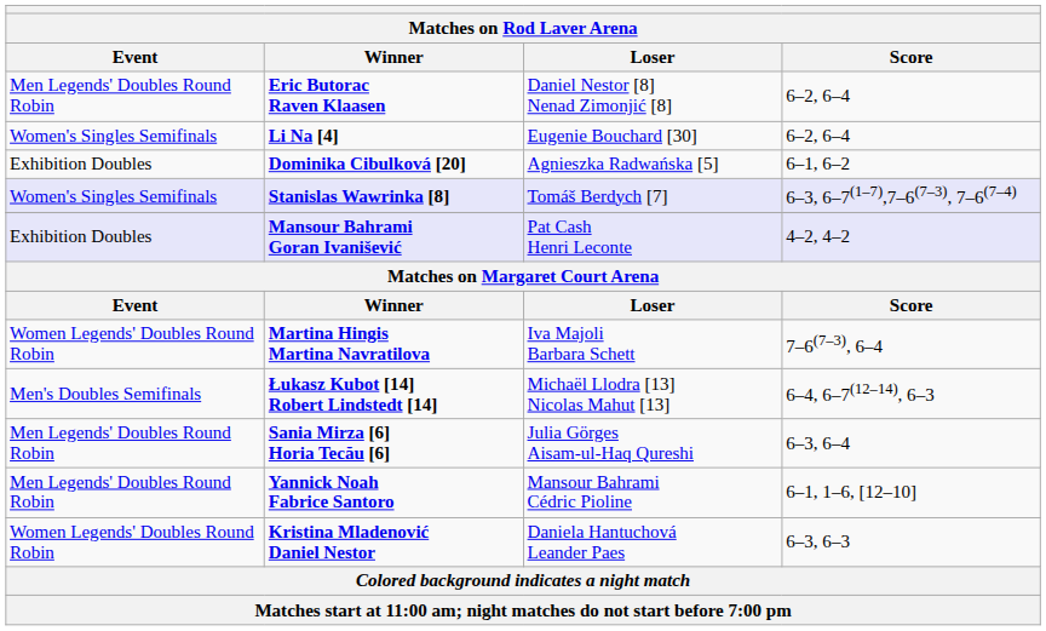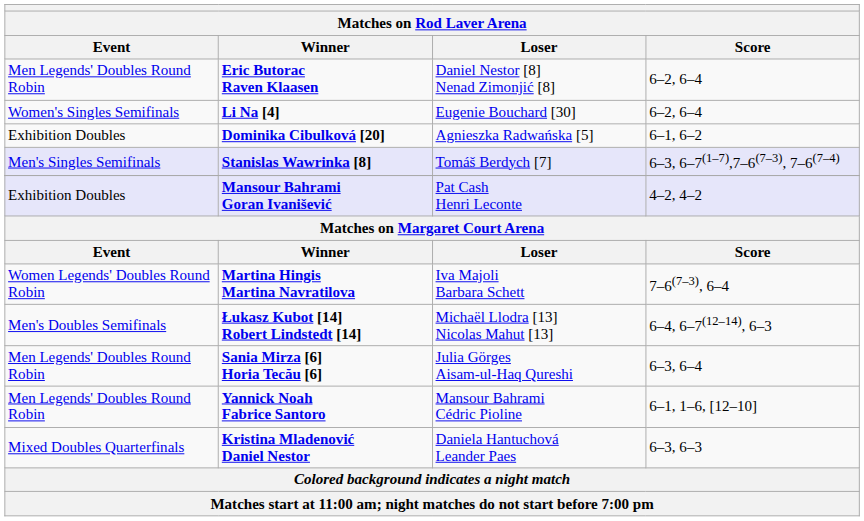Stanislas Wawrinka [8] | Event: Women's Singles Semifinals -> Men's Singles Semifinals
Kristina Mladenović Daniel Nestor | Event: Women Legends' Doubles Round Robin -> Mixed Doubles Quarterfinals
